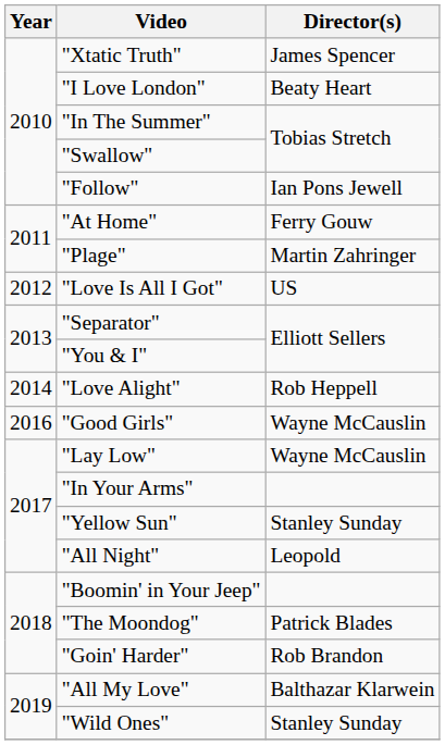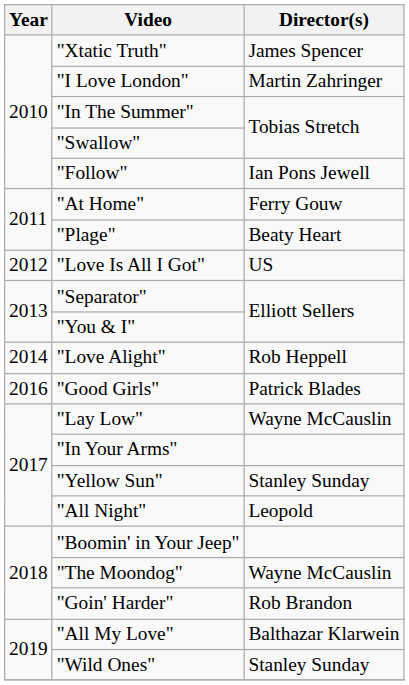"I Love London" | Director(s): Beaty Heart -> Martin Zahringer
"Plage" | Director(s): Martin Zahringer -> Beaty Heart
"Good Girls" | Director(s): Wayne McCauslin -> Patrick Blades
"The Moondog" | Director(s): Patrick Blades -> Wayne McCauslin
